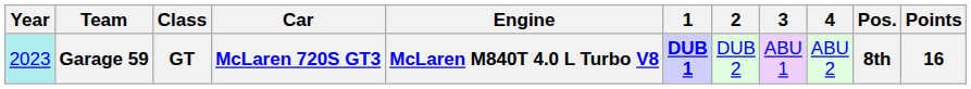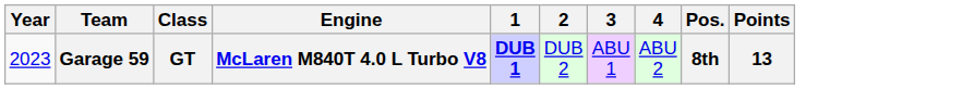- column: Car | McLaren 720S GT3
Garage 59 | Year: paleturquoise background -> no background
Garage 59 | Points: 16 -> 13
